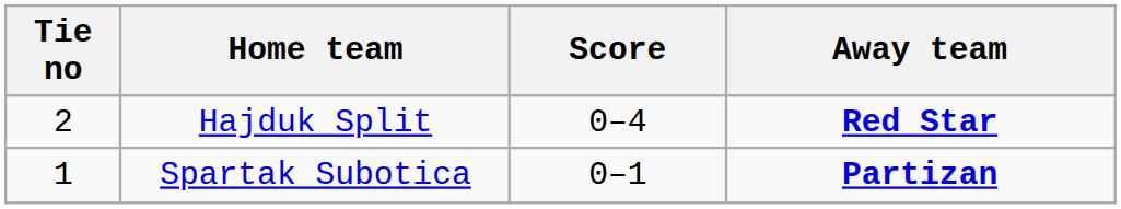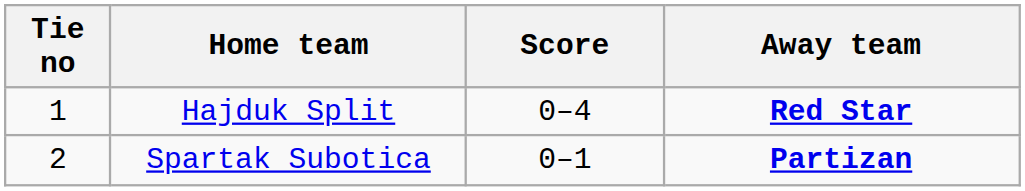Hajduk Split | Tie no: 2 -> 1
Spartak Subotica | Tie no: 1 -> 2
